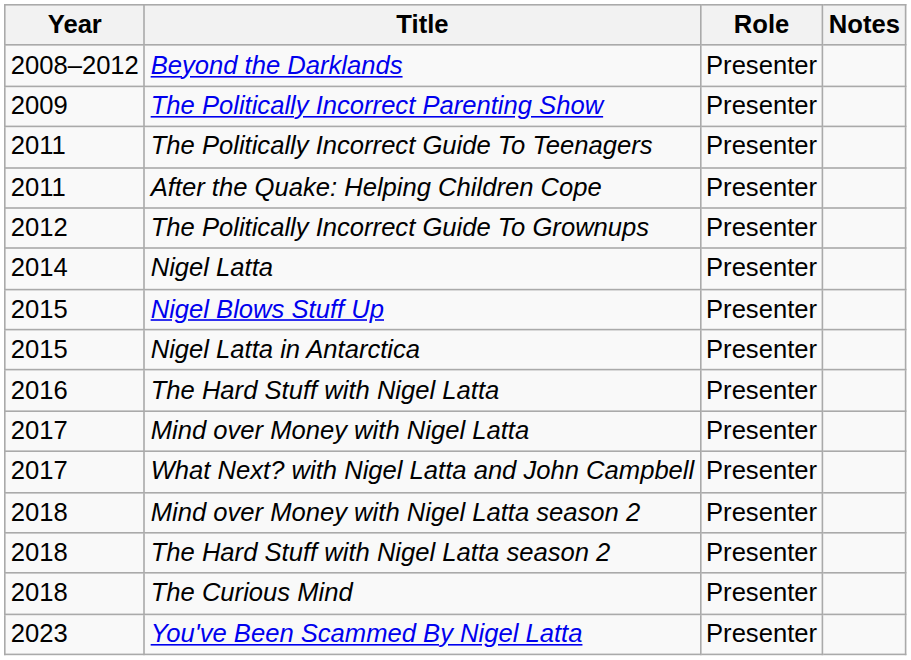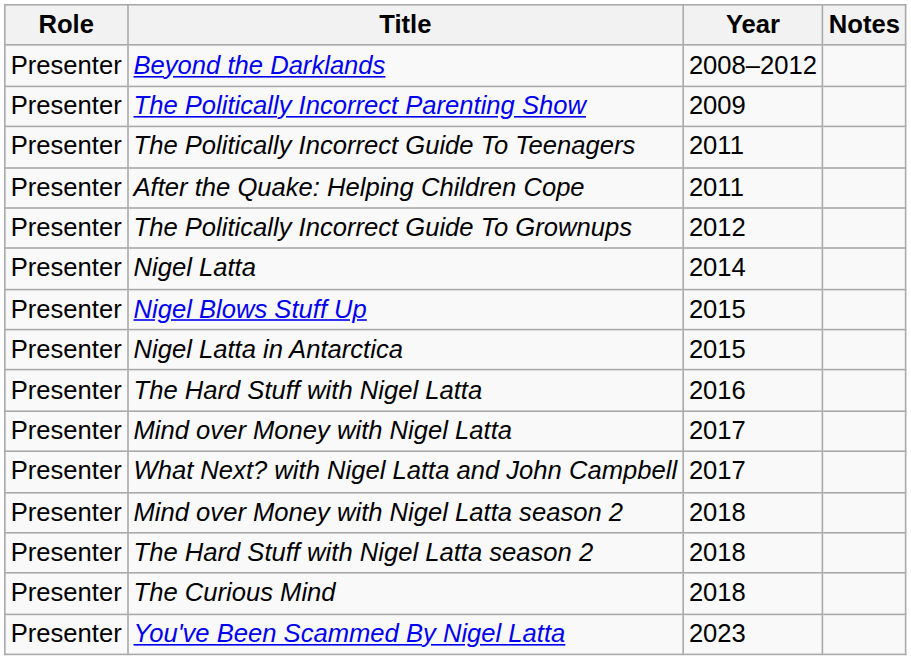columns swapped: Year <-> Role
